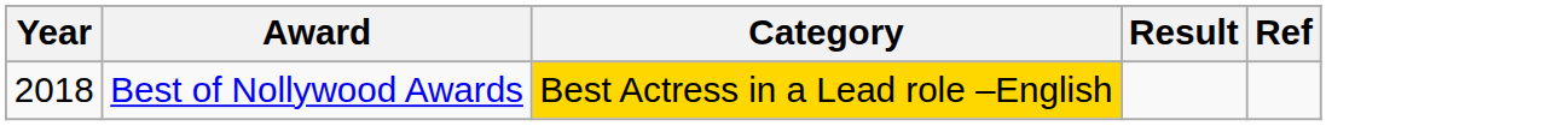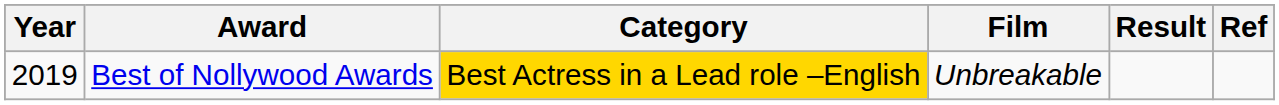+ column: Film | Unbreakable
Best of Nollywood Awards | Year: 2018 -> 2019
